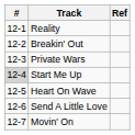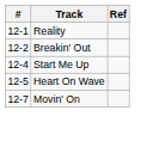- row: 12-3 | Private Wars
Start Me Up | #: lightgrey background -> no background
- row: 12-6 | Send A Little Love
